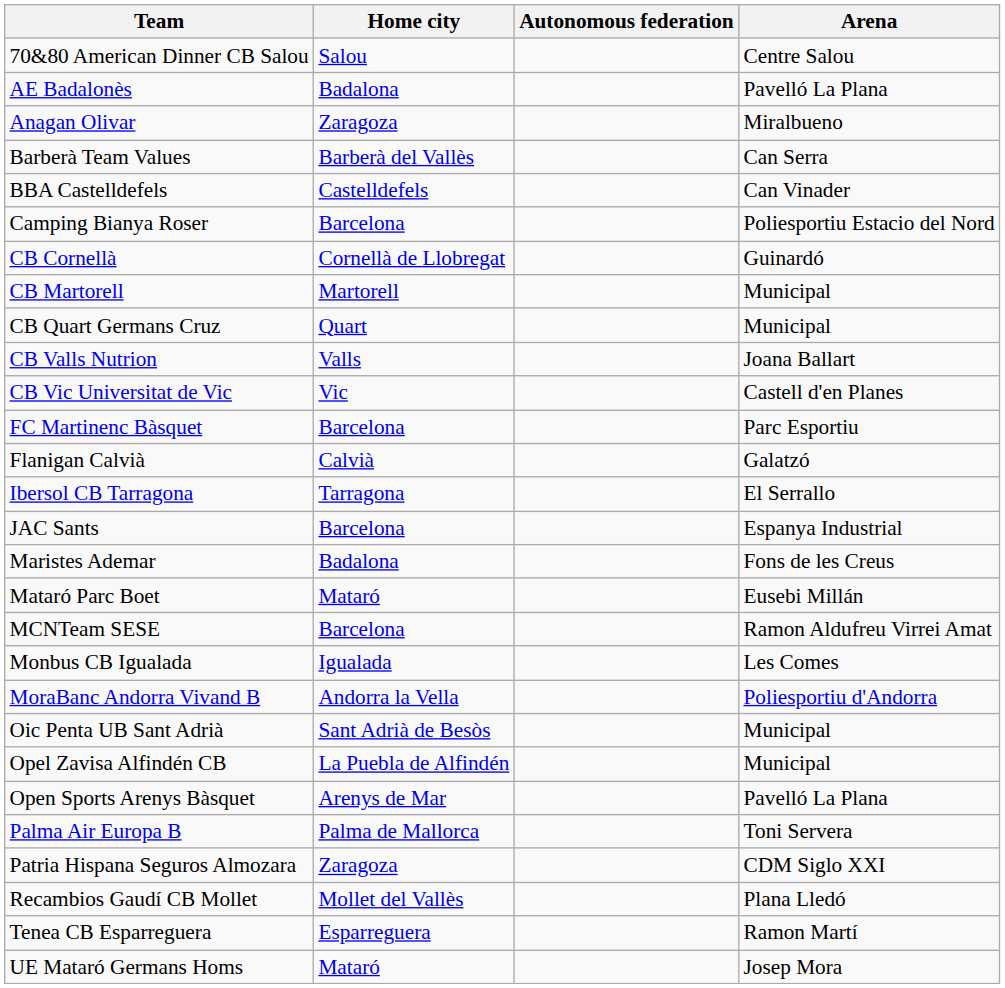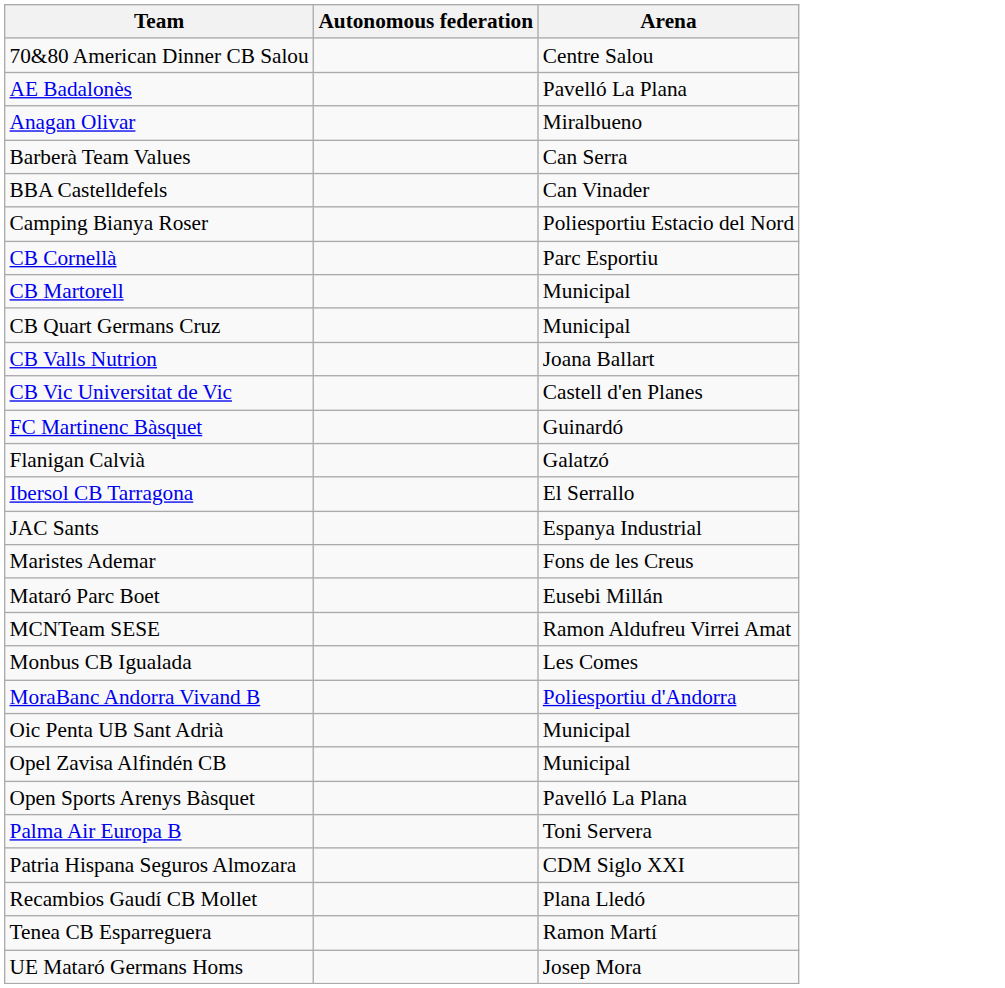- column: Home city | Salou | Badalona | Zaragoza | Barberà del Vallès | Castelldefels | Barcelona | Cornellà de Llobregat | Martorell | Quart | Valls | Vic | Barcelona | Calvià | Tarragona | Barcelona | Badalona | Mataró | Barcelona | Igualada | Andorra la Vella | Sant Adrià de Besòs | La Puebla de Alfindén | Arenys de Mar | Palma de Mallorca | Zaragoza | Mollet del Vallès | Esparreguera | Mataró
CB Cornellà | Arena: Guinardó -> Parc Esportiu
FC Martinenc Bàsquet | Arena: Parc Esportiu -> Guinardó
